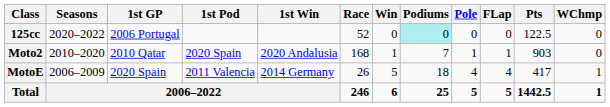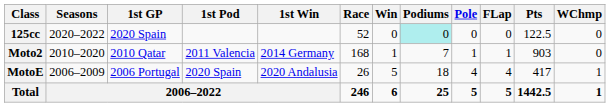125cc | 1st GP: 2006 Portugal -> 2020 Spain
Moto2 | 1st Pod: 2020 Spain -> 2011 Valencia
Moto2 | 1st Win: 2020 Andalusia -> 2014 Germany
MotoE | 1st GP: 2020 Spain -> 2006 Portugal
MotoE | 1st Pod: 2011 Valencia -> 2020 Spain
MotoE | 1st Win: 2014 Germany -> 2020 Andalusia
